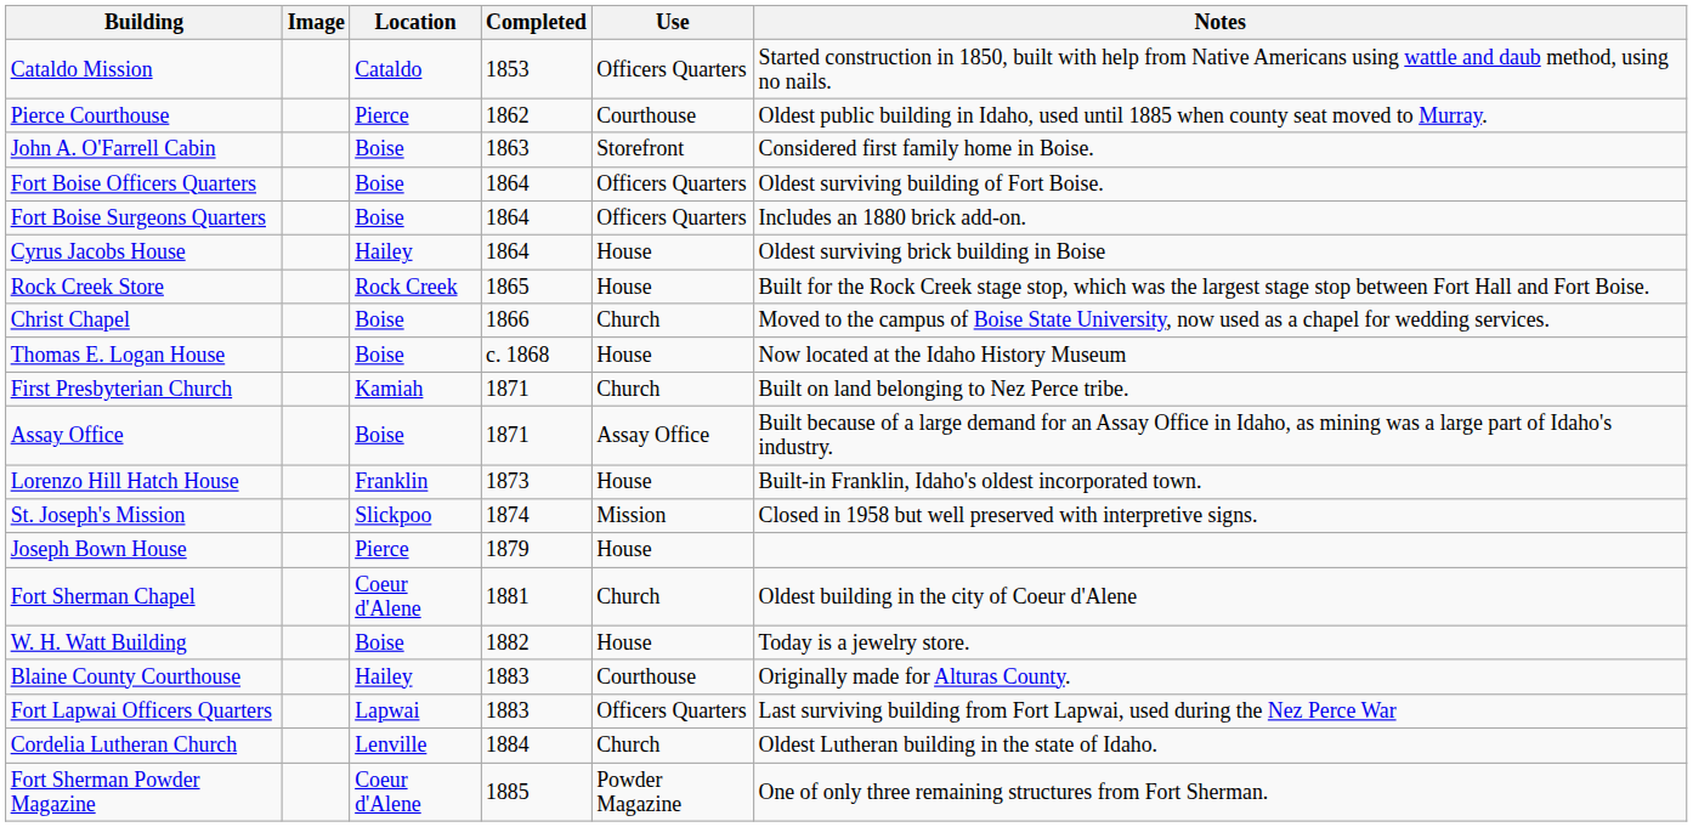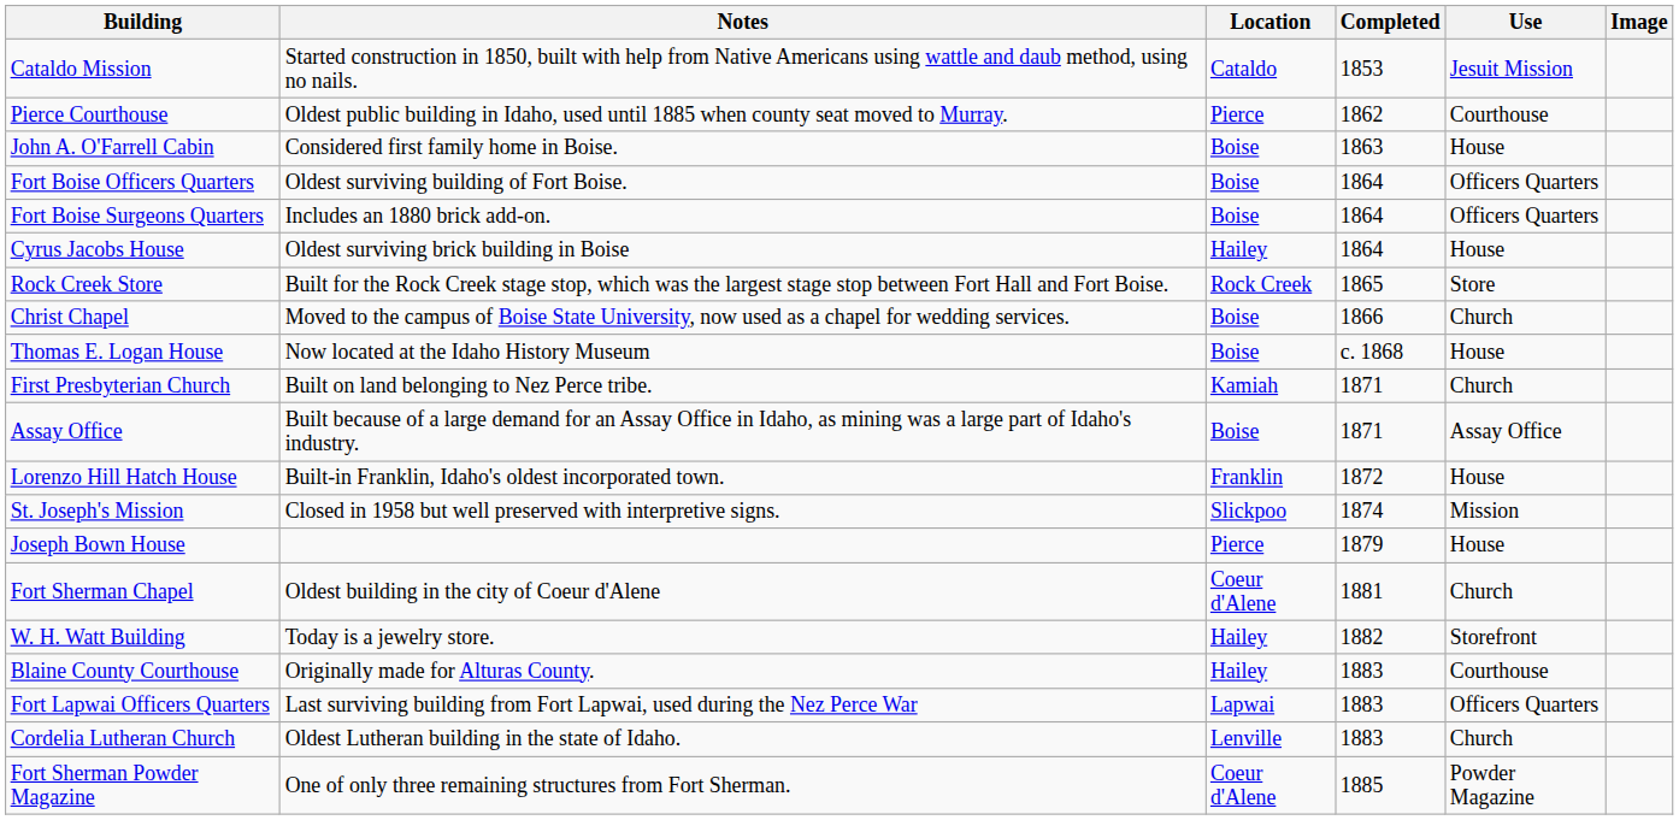columns swapped: Image <-> Notes
Cataldo Mission | Use: Officers Quarters -> Jesuit Mission
John A. O'Farrell Cabin | Use: Storefront -> House
Rock Creek Store | Use: House -> Store
Lorenzo Hill Hatch House | Completed: 1873 -> 1872
W. H. Watt Building | Location: Boise -> Hailey
W. H. Watt Building | Use: House -> Storefront
Cordelia Lutheran Church | Completed: 1884 -> 1883
